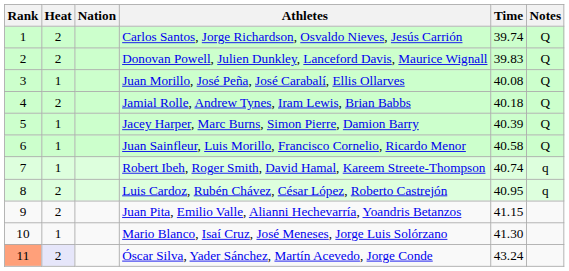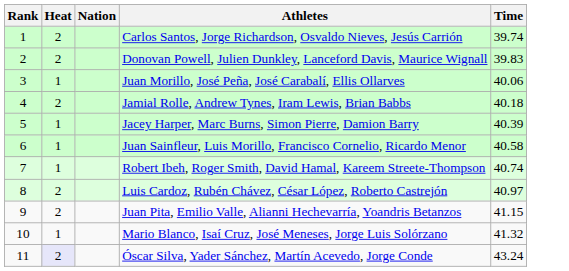- column: Notes | Q | Q | Q | Q | Q | Q | q | q
Juan Morillo, José Peña, José Carabalí, Ellis Ollarves | Time: 40.08 -> 40.06
Luis Cardoz, Rubén Chávez, César López, Roberto Castrejón | Time: 40.95 -> 40.97
Mario Blanco, Isaí Cruz, José Meneses, Jorge Luis Solórzano | Time: 41.30 -> 41.32
Óscar Silva, Yader Sánchez, Martín Acevedo, Jorge Conde | Rank: lightsalmon background -> no background
